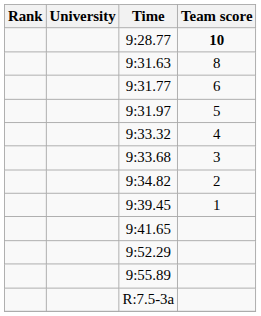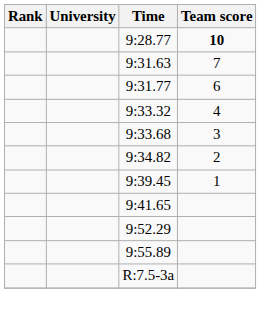9:31.63 | Team score: 8 -> 7
- row: 9:31.97 | 5
